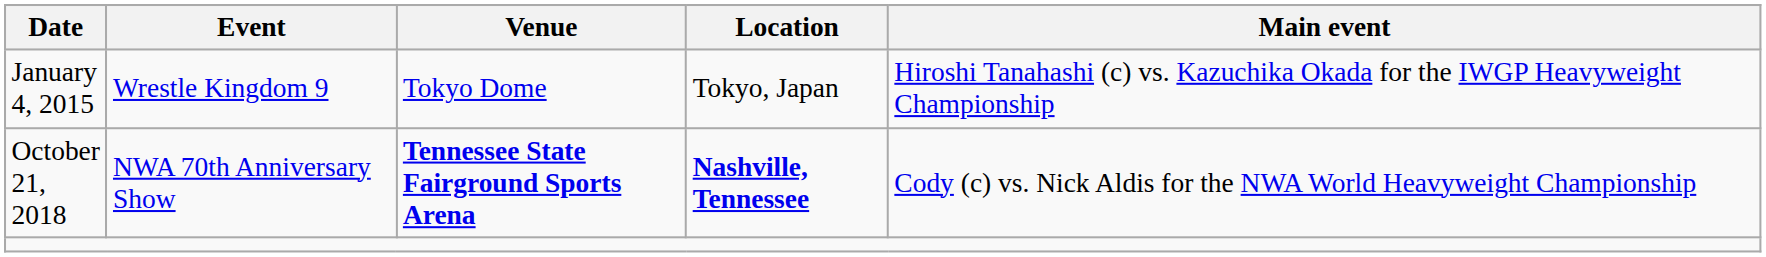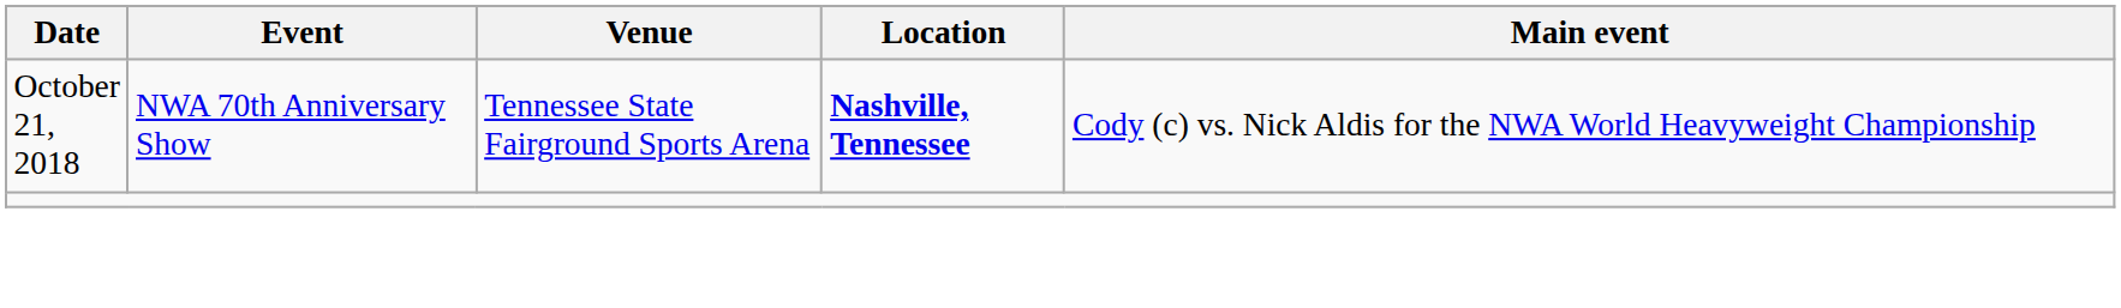- row: January 4, 2015 | Wrestle Kingdom 9 | Tokyo Dome | Tokyo, Japan | Hiroshi Tanahashi (c) vs. Kazuchika Okada for the IWGP Heavyweight Championship
October 21, 2018 | Venue: bold -> normal
